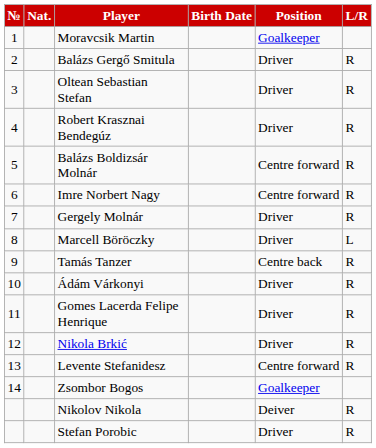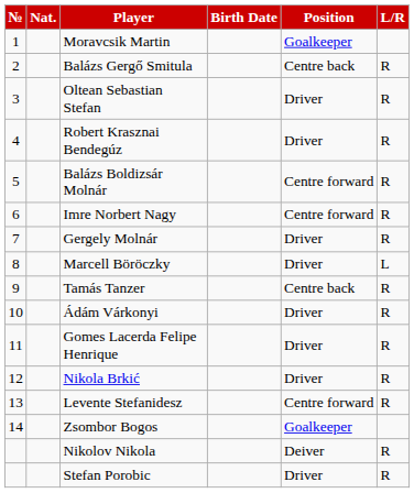Balázs Gergő Smitula | Position: Driver -> Centre back
